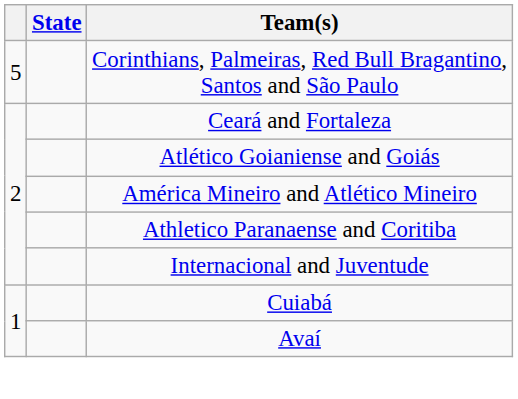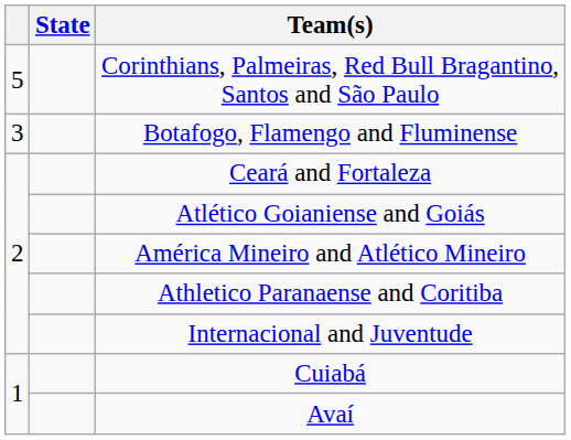+ row: 3 | Botafogo, Flamengo and Fluminense
